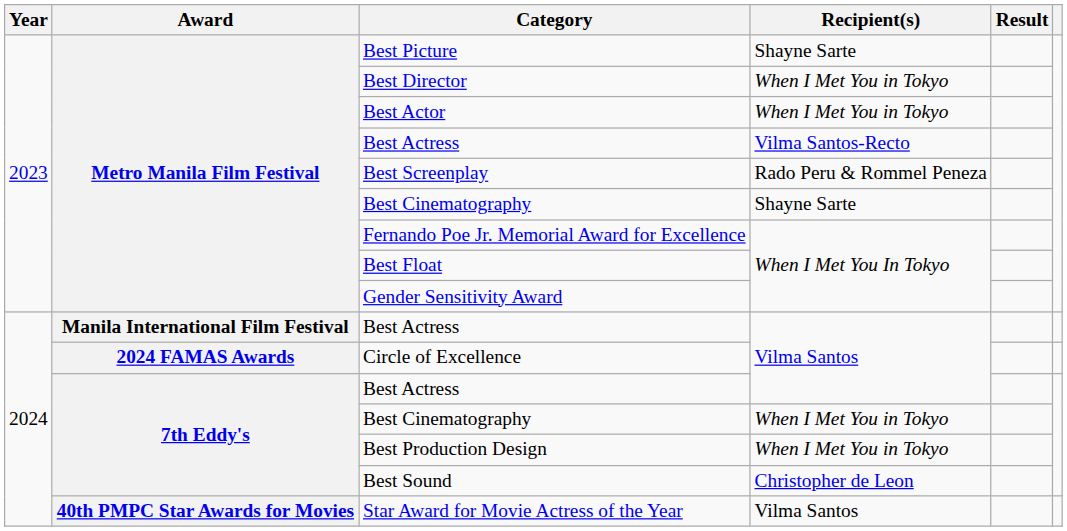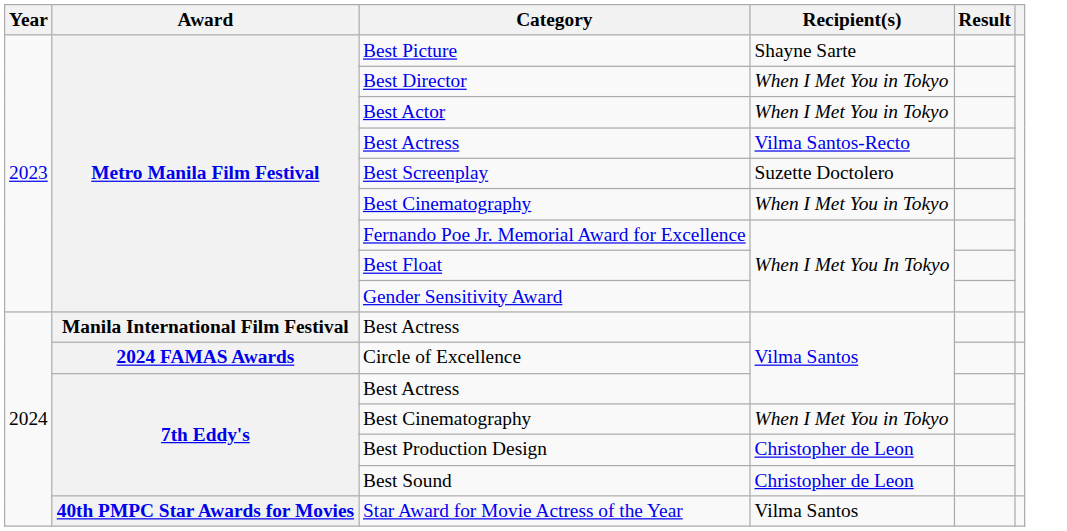Best Screenplay | Recipient(s): Rado Peru & Rommel Peneza -> Suzette Doctolero
Metro Manila Film Festival / Best Cinematography | Recipient(s): Shayne Sarte -> When I Met You in Tokyo
Best Production Design | Recipient(s): When I Met You in Tokyo -> Christopher de Leon
